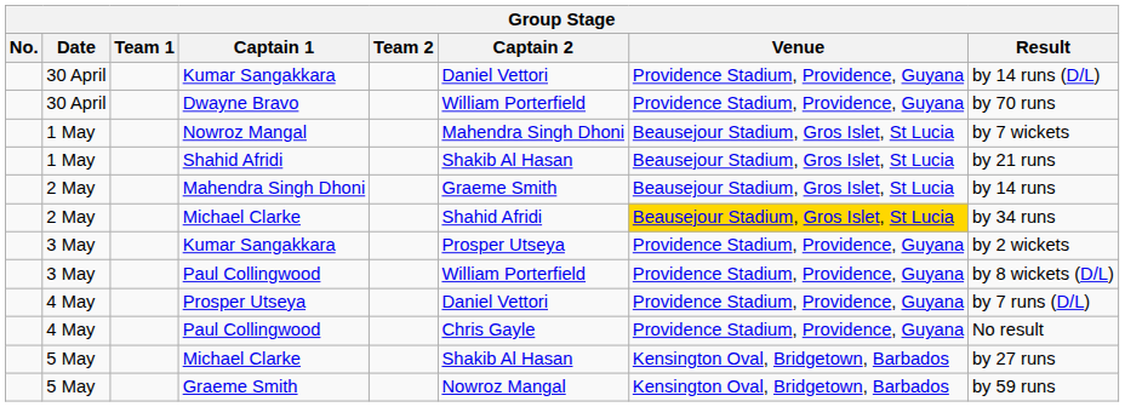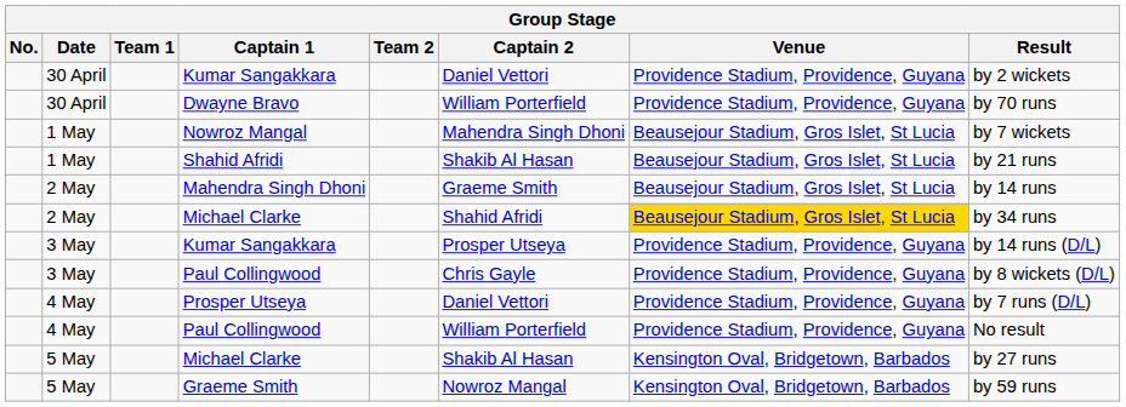30 April / Kumar Sangakkara | Result: by 14 runs (D/L) -> by 2 wickets
3 May / Kumar Sangakkara | Result: by 2 wickets -> by 14 runs (D/L)
3 May / Paul Collingwood | Captain 2: William Porterfield -> Chris Gayle
4 May / Paul Collingwood | Captain 2: Chris Gayle -> William Porterfield
